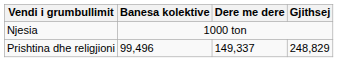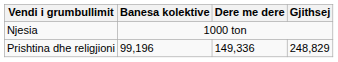Prishtina dhe religjioni | Banesa kolektive: 99,496 -> 99,196
Prishtina dhe religjioni | Dere me dere: 149,337 -> 149,336
